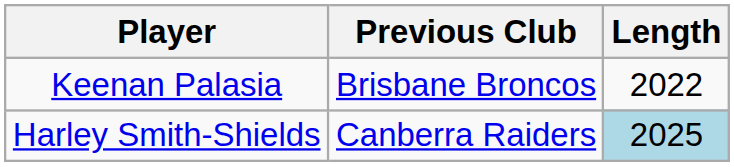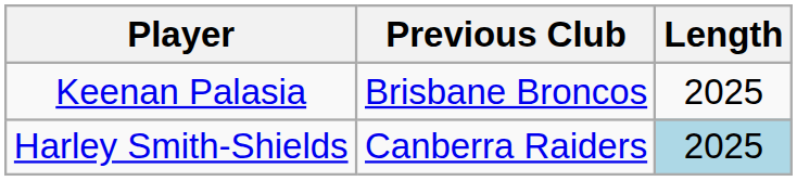Keenan Palasia | Length: 2022 -> 2025
